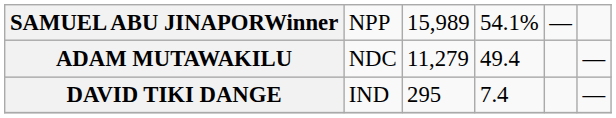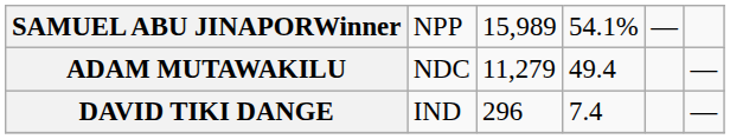DAVID TIKI DANGE | column 3: 295 -> 296
